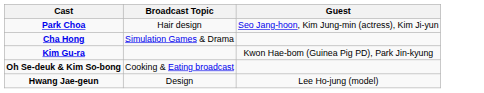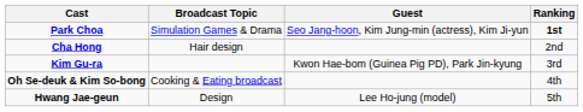+ column: Ranking | 1st | 2nd | 3rd | 4th | 5th
Park Choa | Broadcast Topic: Hair design -> Simulation Games & Drama
Cha Hong | Broadcast Topic: Simulation Games & Drama -> Hair design
